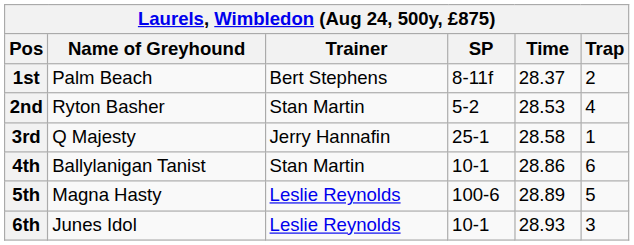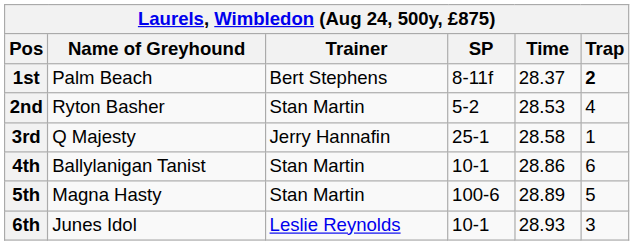1st | Trap: normal -> bold
5th | Trainer: Leslie Reynolds -> Stan Martin
